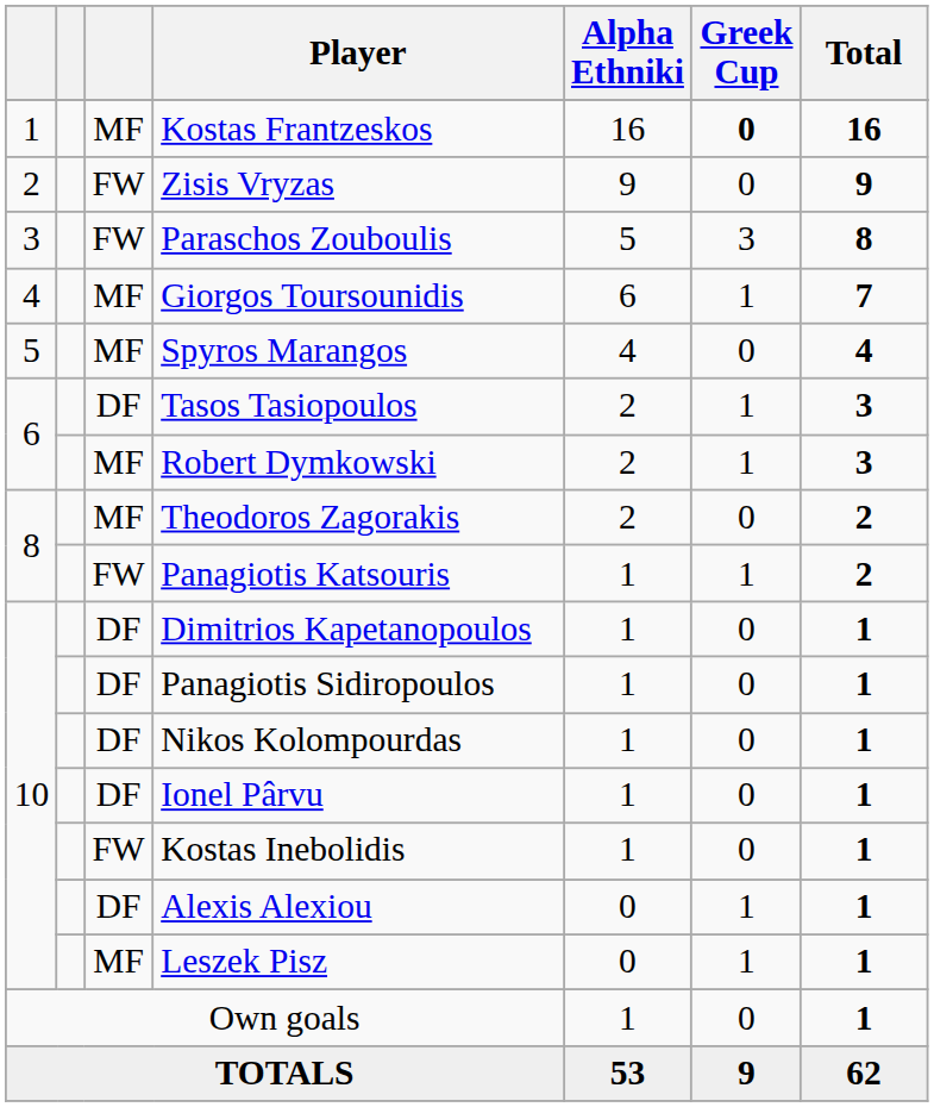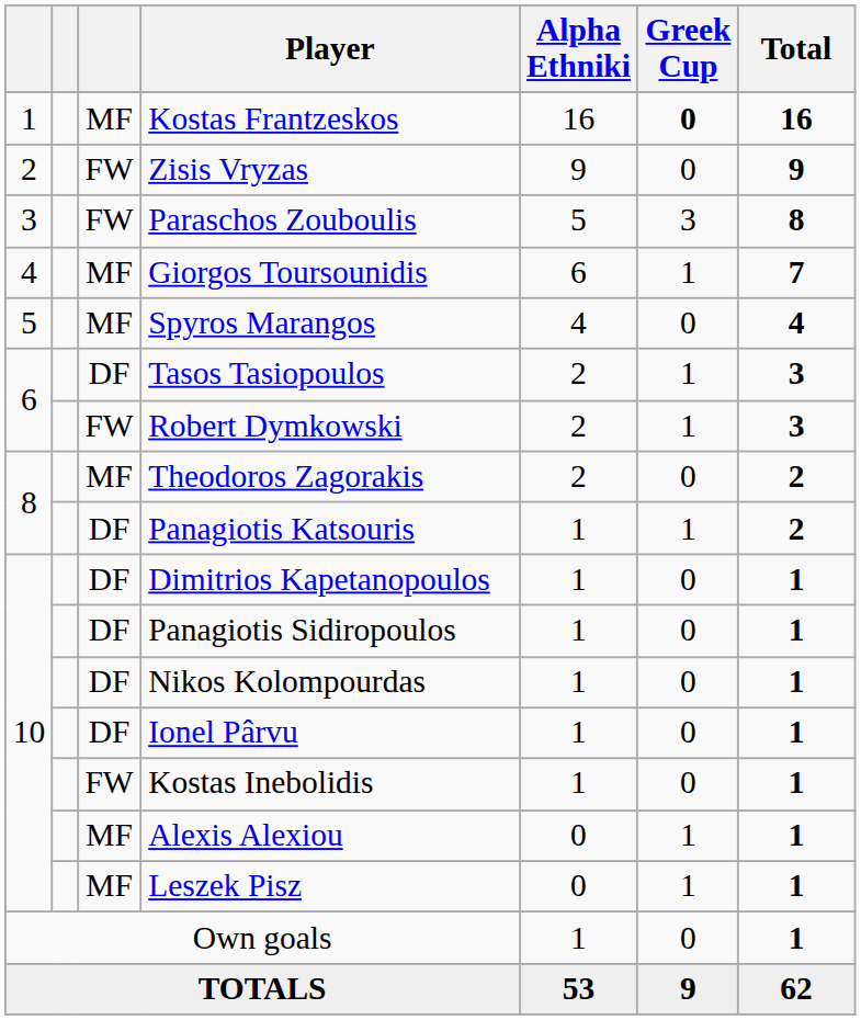Robert Dymkowski | column 3: MF -> FW
Panagiotis Katsouris | column 3: FW -> DF
Alexis Alexiou | column 3: DF -> MF
